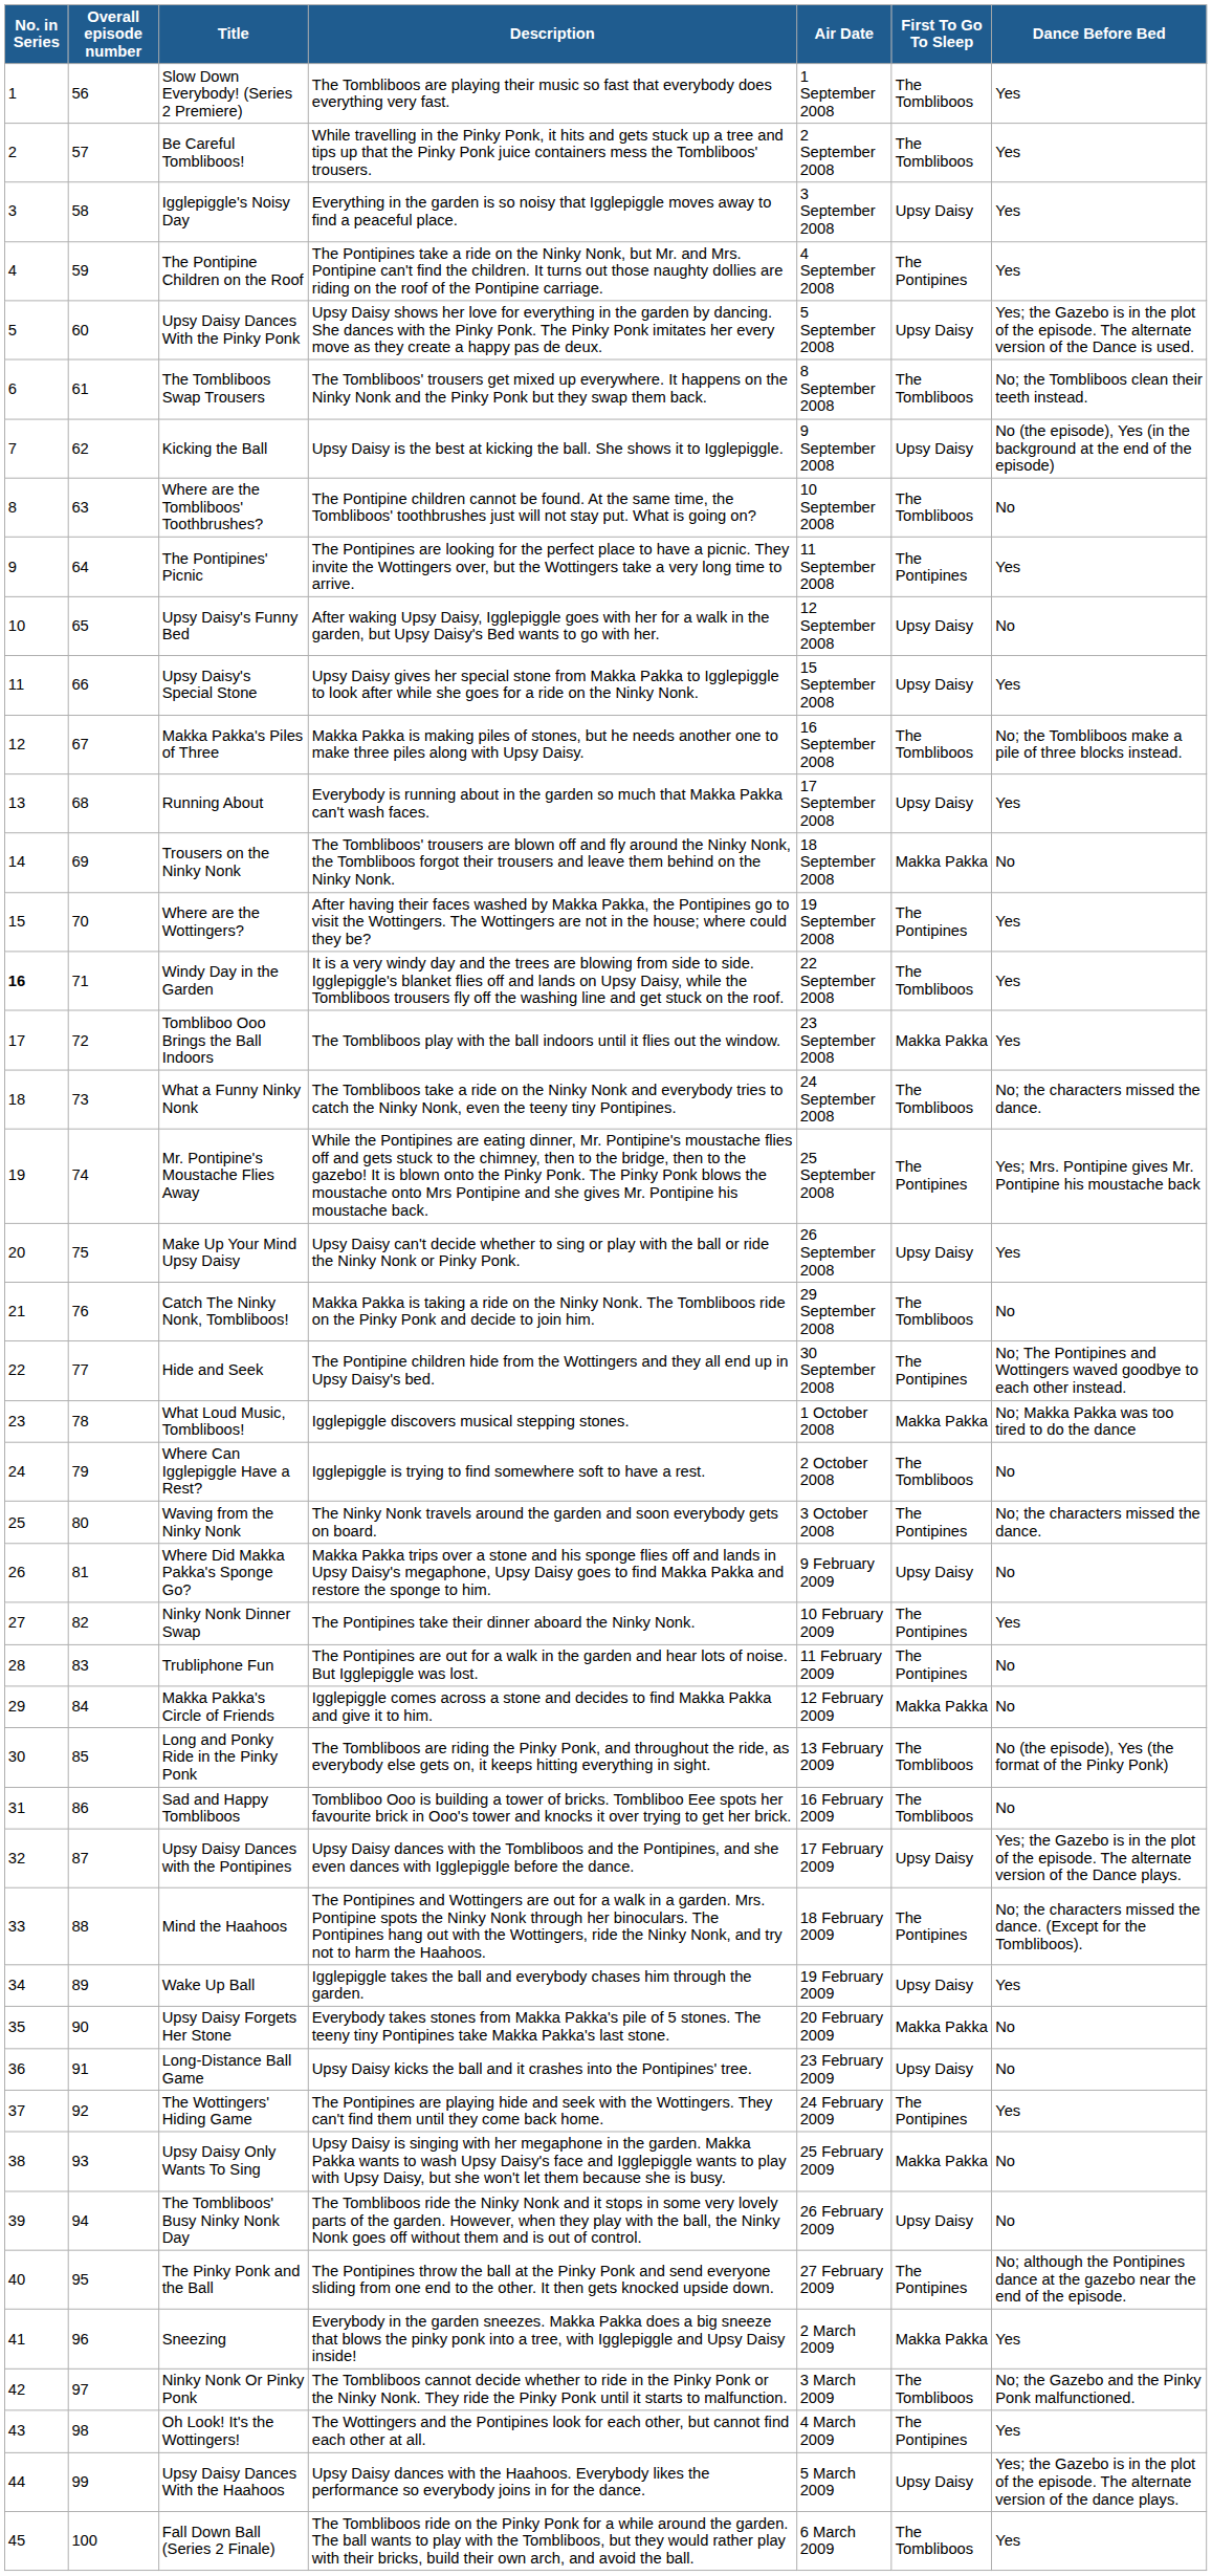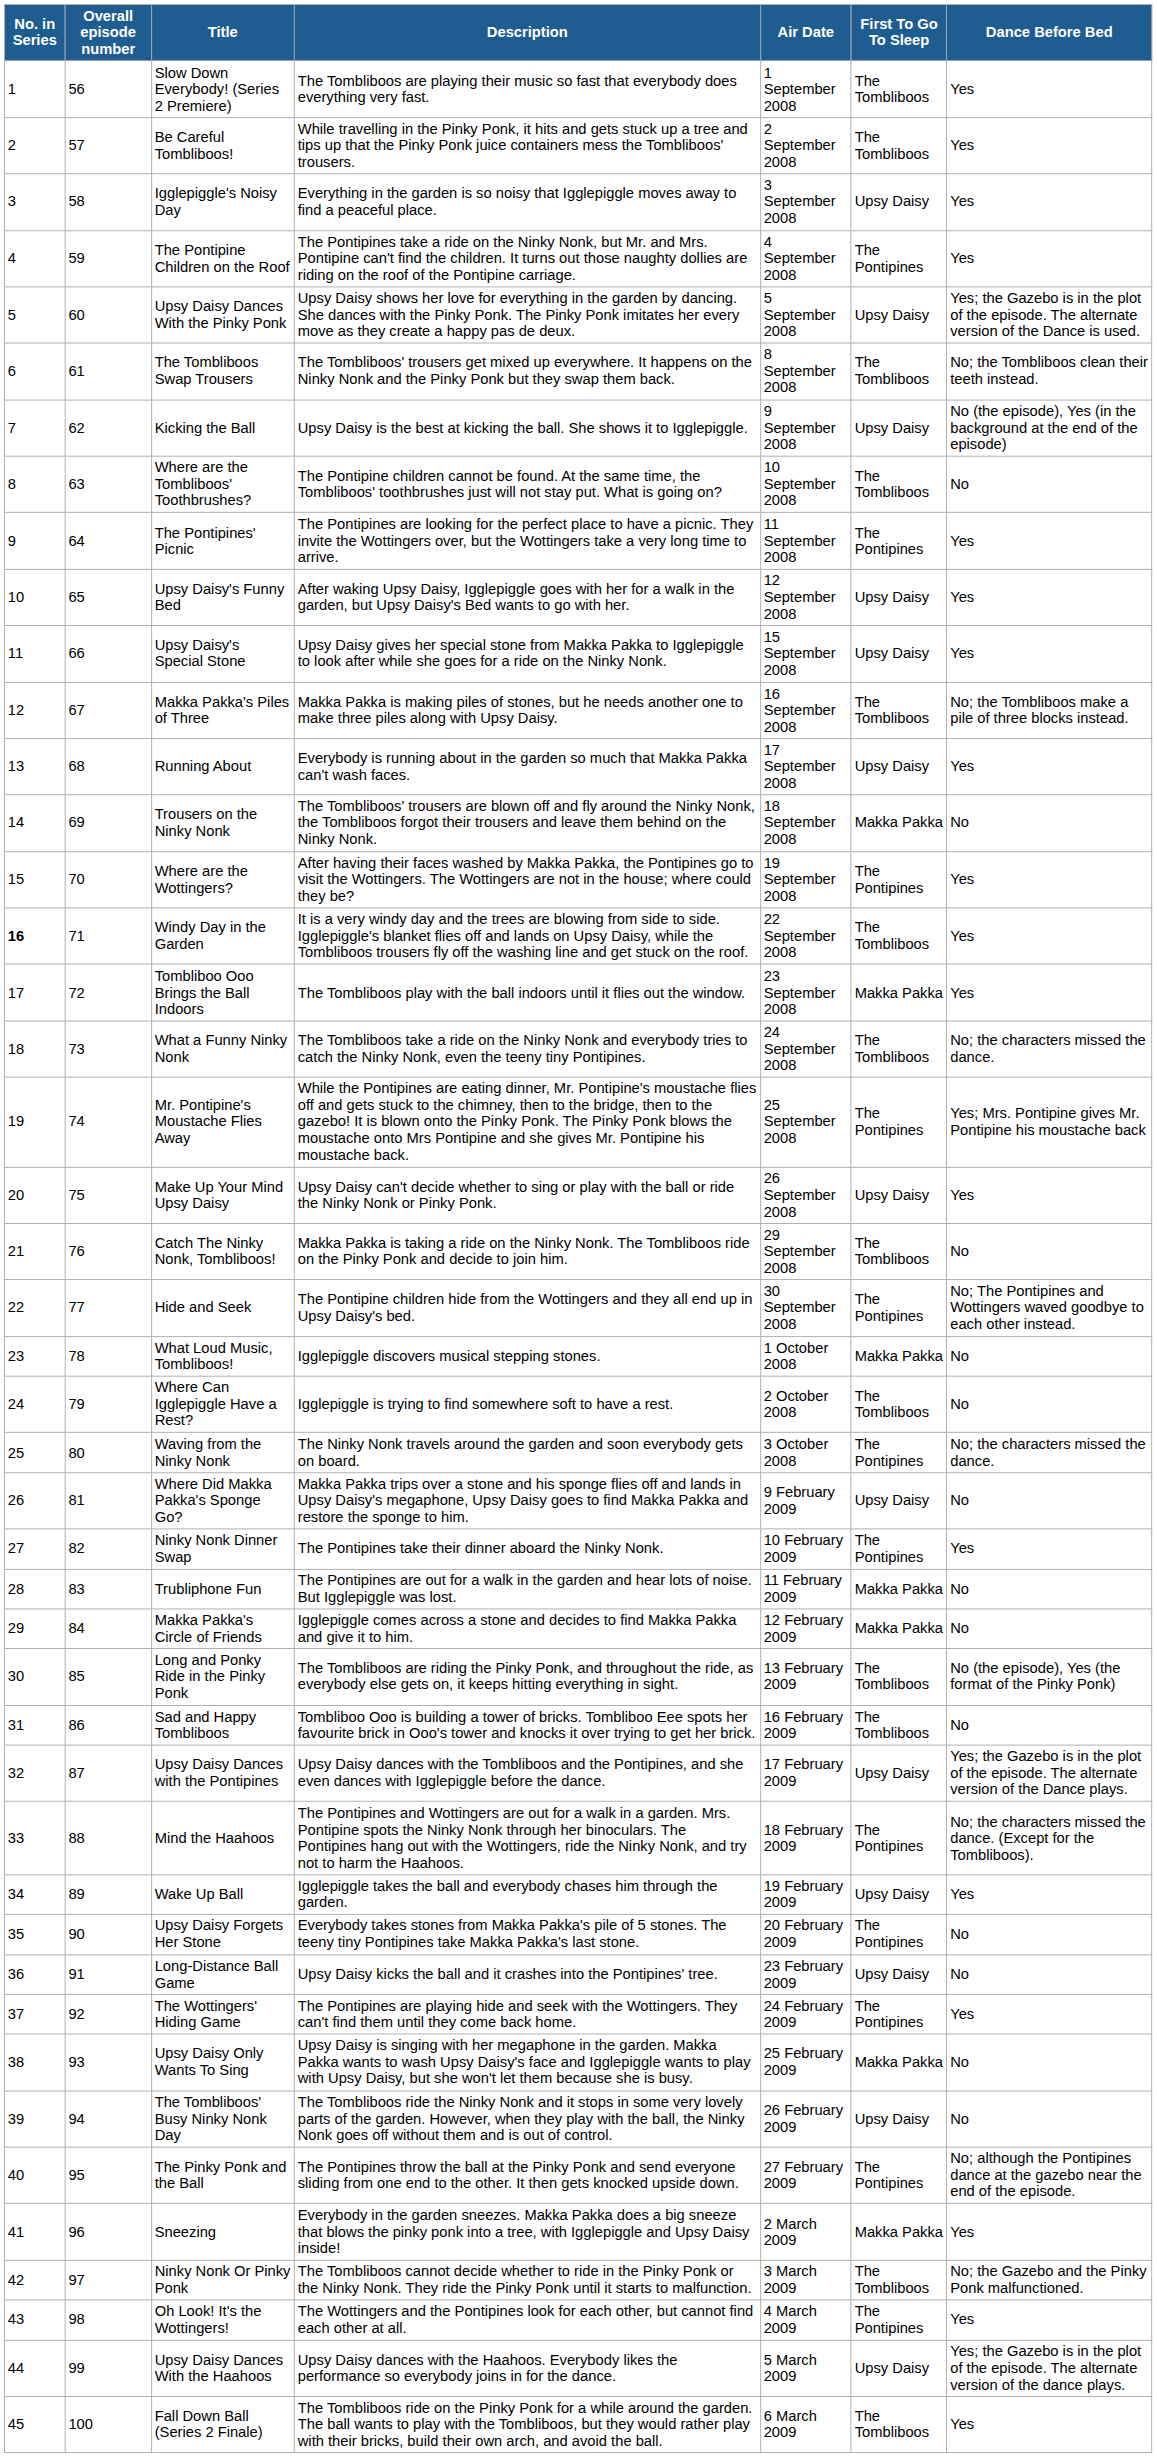Upsy Daisy's Funny Bed | Dance Before Bed: No -> Yes
What Loud Music, Tombliboos! | Dance Before Bed: No; Makka Pakka was too tired to do the dance -> No
Trubliphone Fun | First To Go To Sleep: The Pontipines -> Makka Pakka
Upsy Daisy Forgets Her Stone | First To Go To Sleep: Makka Pakka -> The Pontipines
